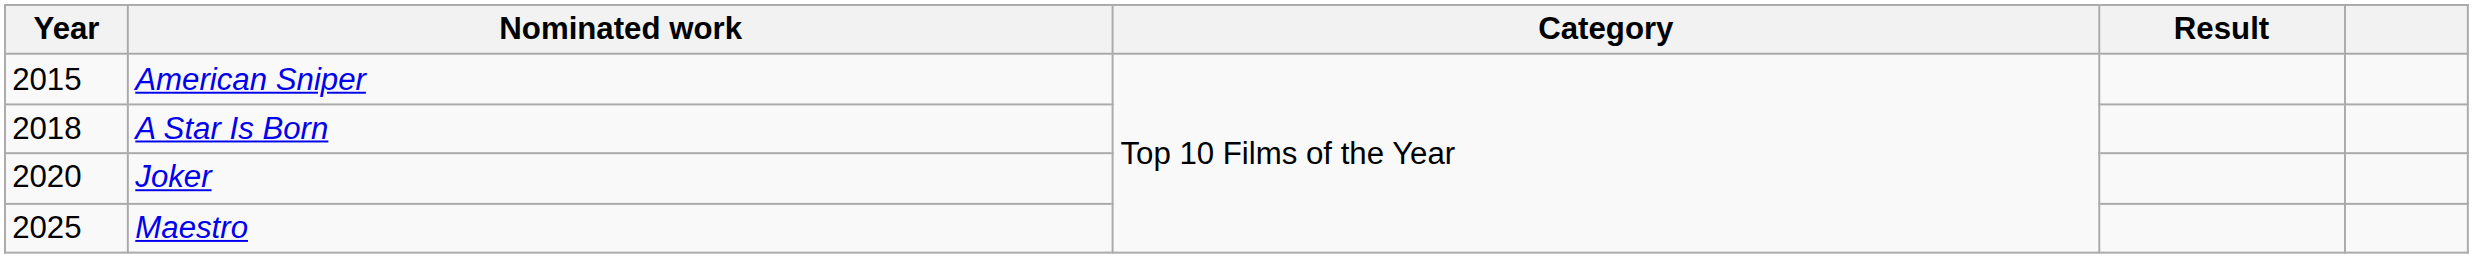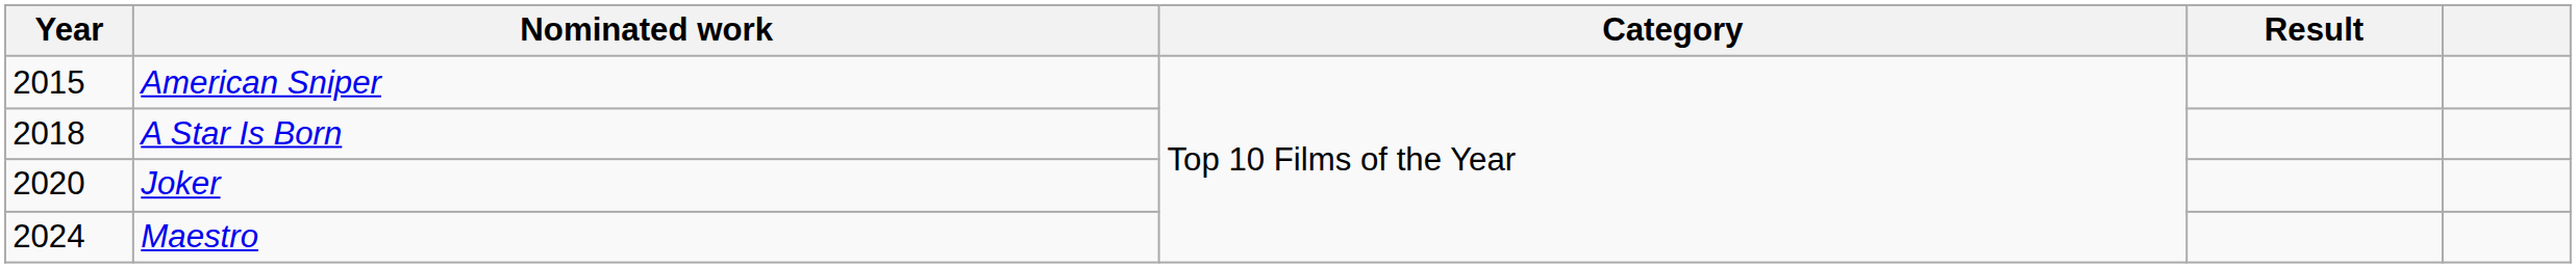Maestro | Year: 2025 -> 2024
